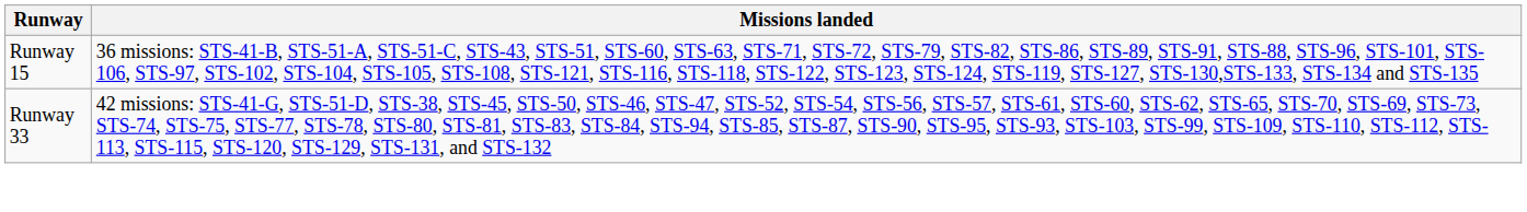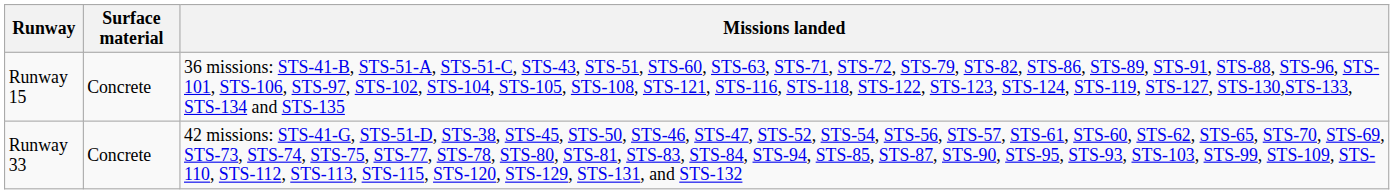+ column: Surface material | Concrete | Concrete
